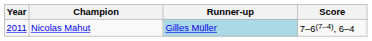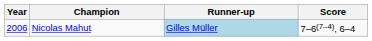Nicolas Mahut | Year: 2011 -> 2006
